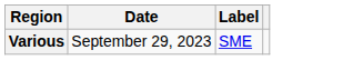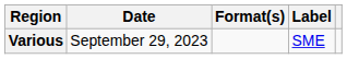+ column: Format(s)
